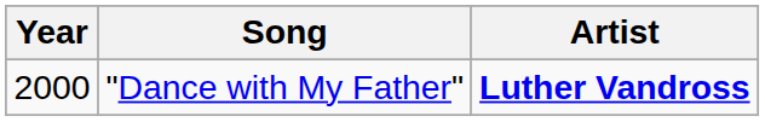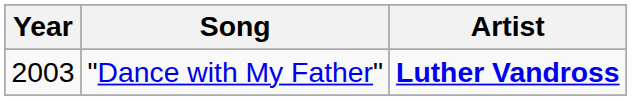"Dance with My Father" | Year: 2000 -> 2003
